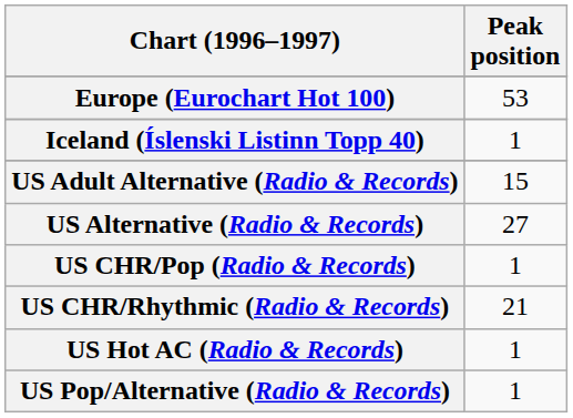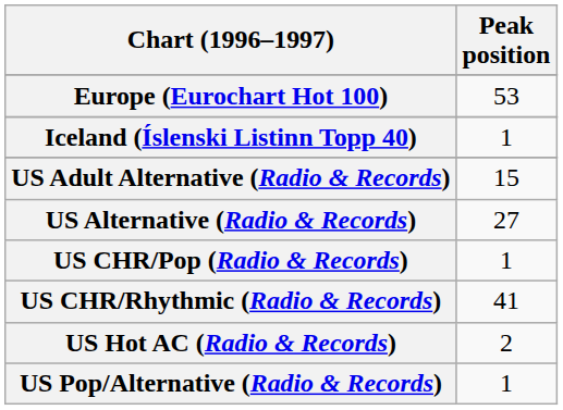US CHR/Rhythmic (Radio & Records) | Peak position: 21 -> 41
US Hot AC (Radio & Records) | Peak position: 1 -> 2
